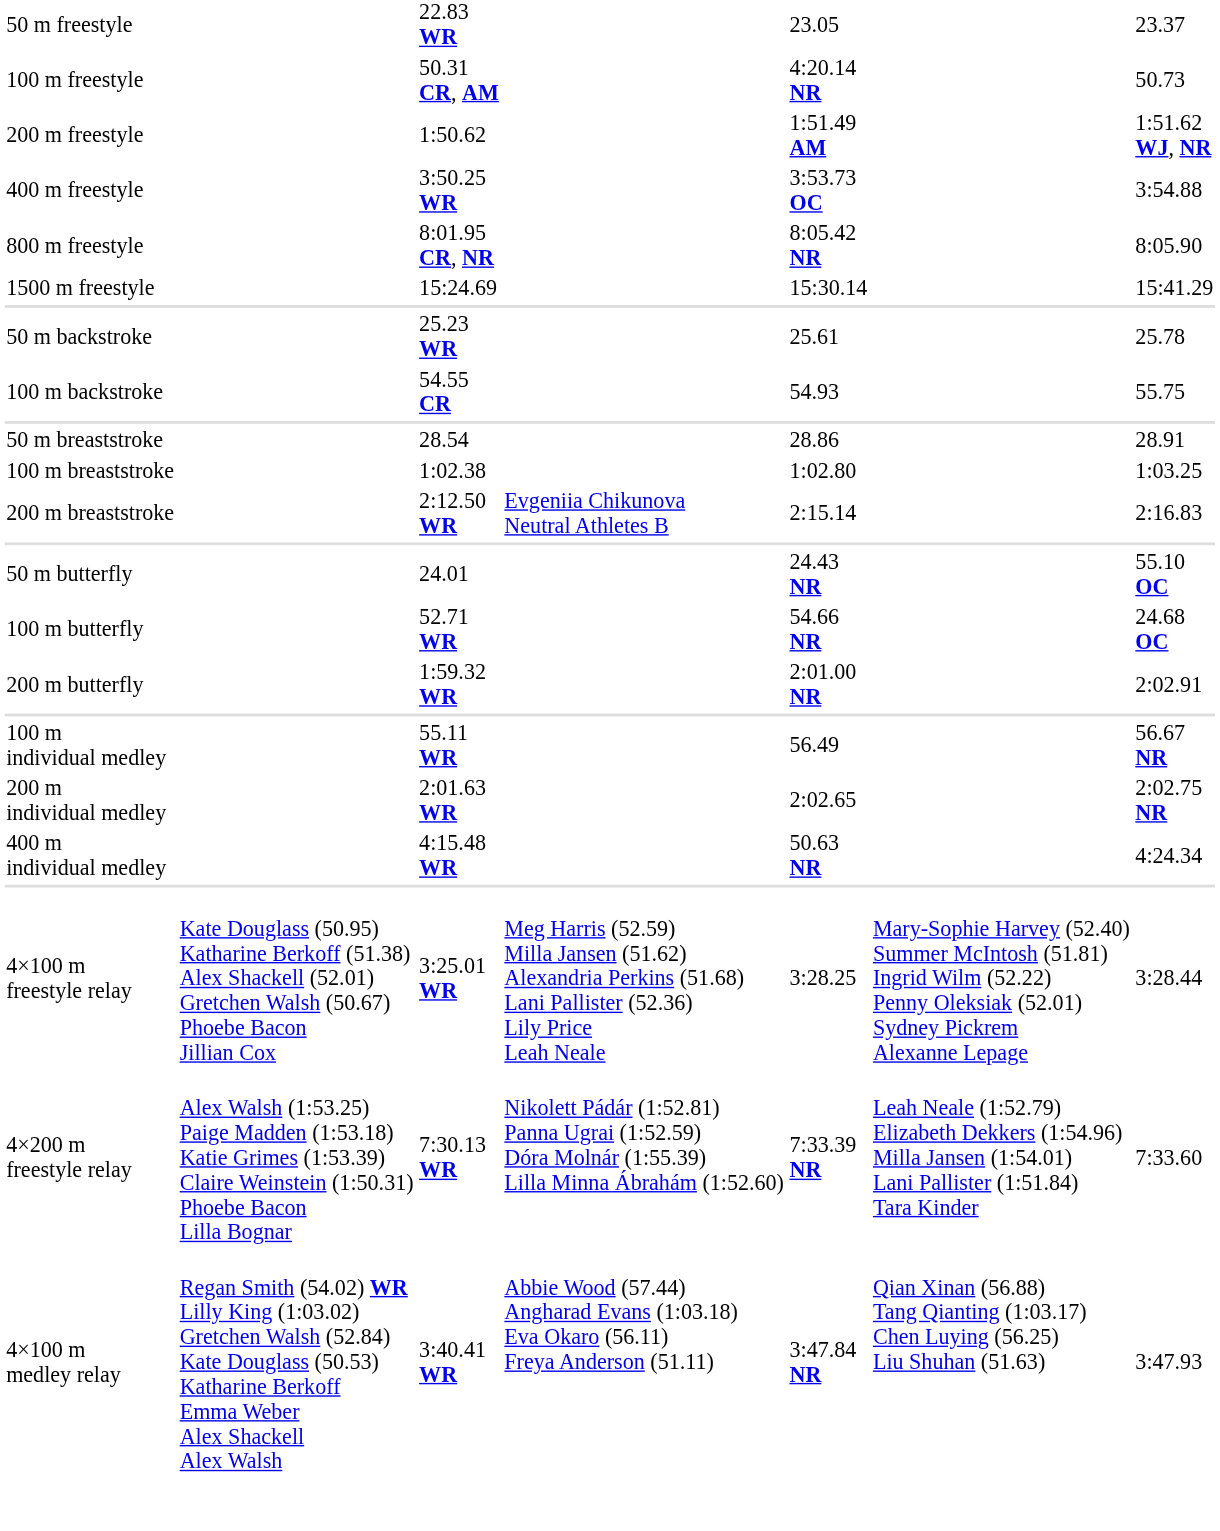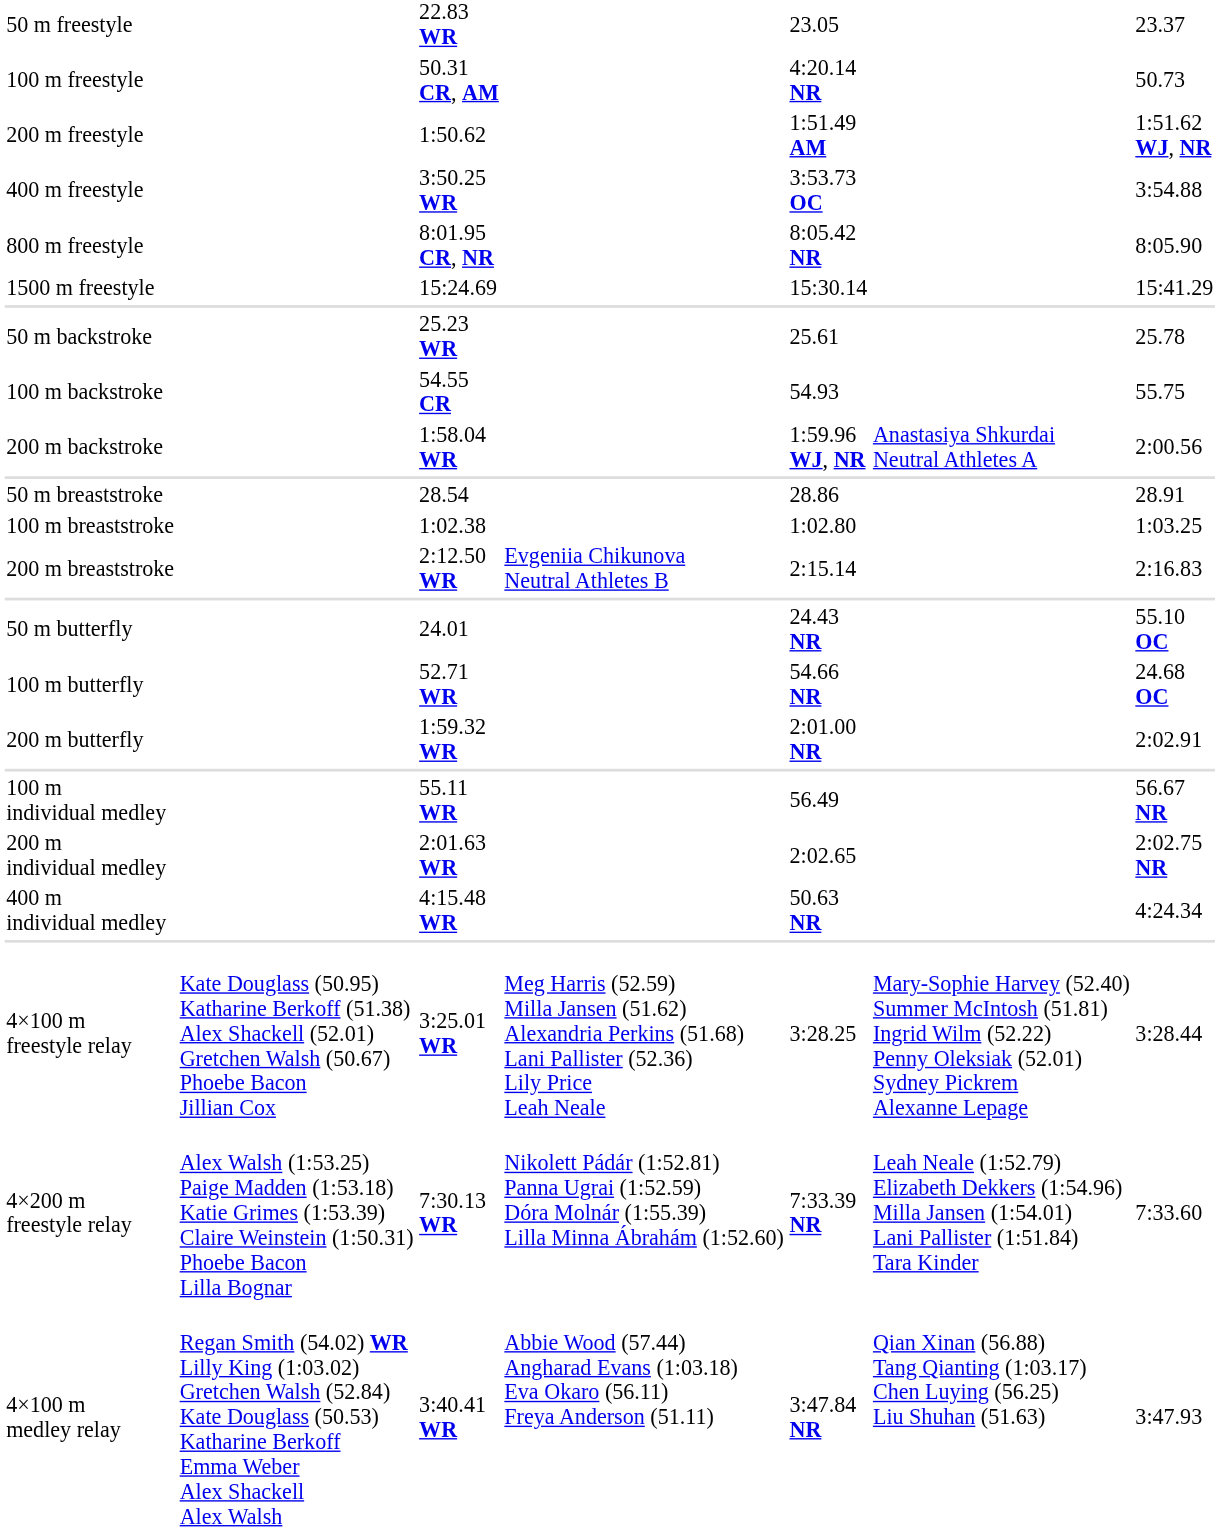+ row: 200 m backstroke | 1:58.04 WR | 1:59.96 WJ, NR | Anastasiya Shkurdai Neutral Athletes A | 2:00.56
